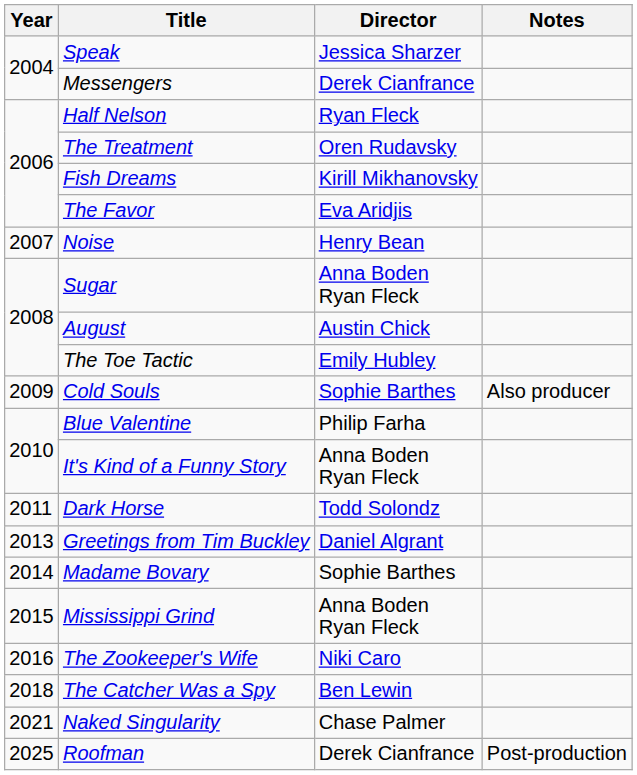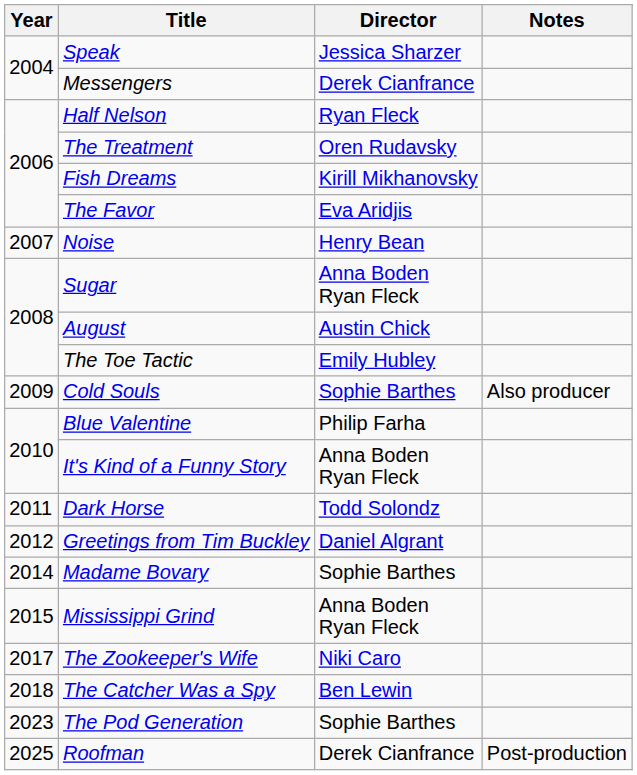Greetings from Tim Buckley | Year: 2013 -> 2012
The Zookeeper's Wife | Year: 2016 -> 2017
- row: 2021 | Naked Singularity | Chase Palmer
+ row: 2023 | The Pod Generation | Sophie Barthes
